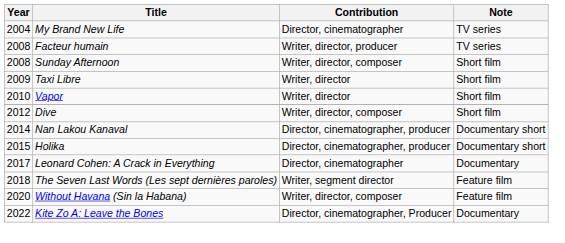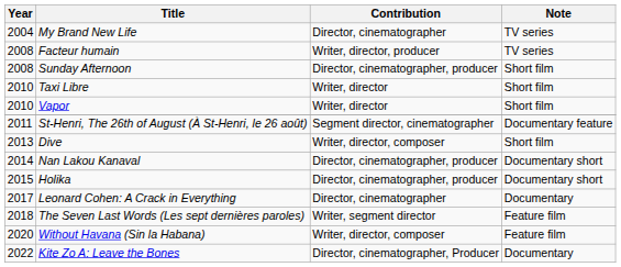Sunday Afternoon | Contribution: Writer, director, composer -> Director, cinematographer, producer
Taxi Libre | Year: 2009 -> 2010
+ row: 2011 | St-Henri, The 26th of August (À St-Henri, le 26 août) | Segment director, cinematographer | Documentary feature
Dive | Year: 2012 -> 2013
